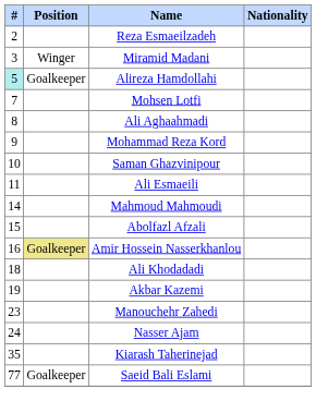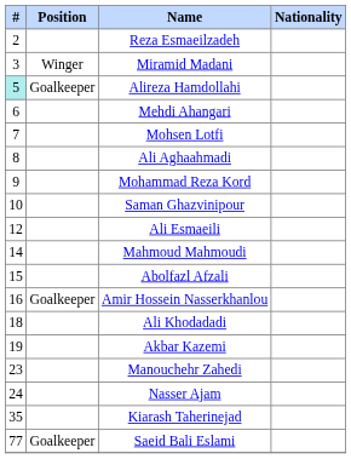+ row: 6 | Mehdi Ahangari
Ali Esmaeili | #: 11 -> 12
Amir Hossein Nasserkhanlou | Position: khaki background -> no background
